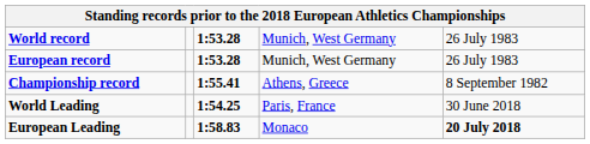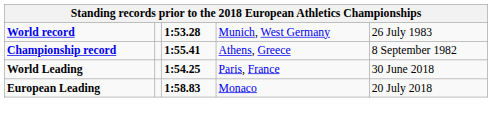- row: European record | 1:53.28 | Munich, West Germany | 26 July 1983
European Leading | column 5: bold -> normal
